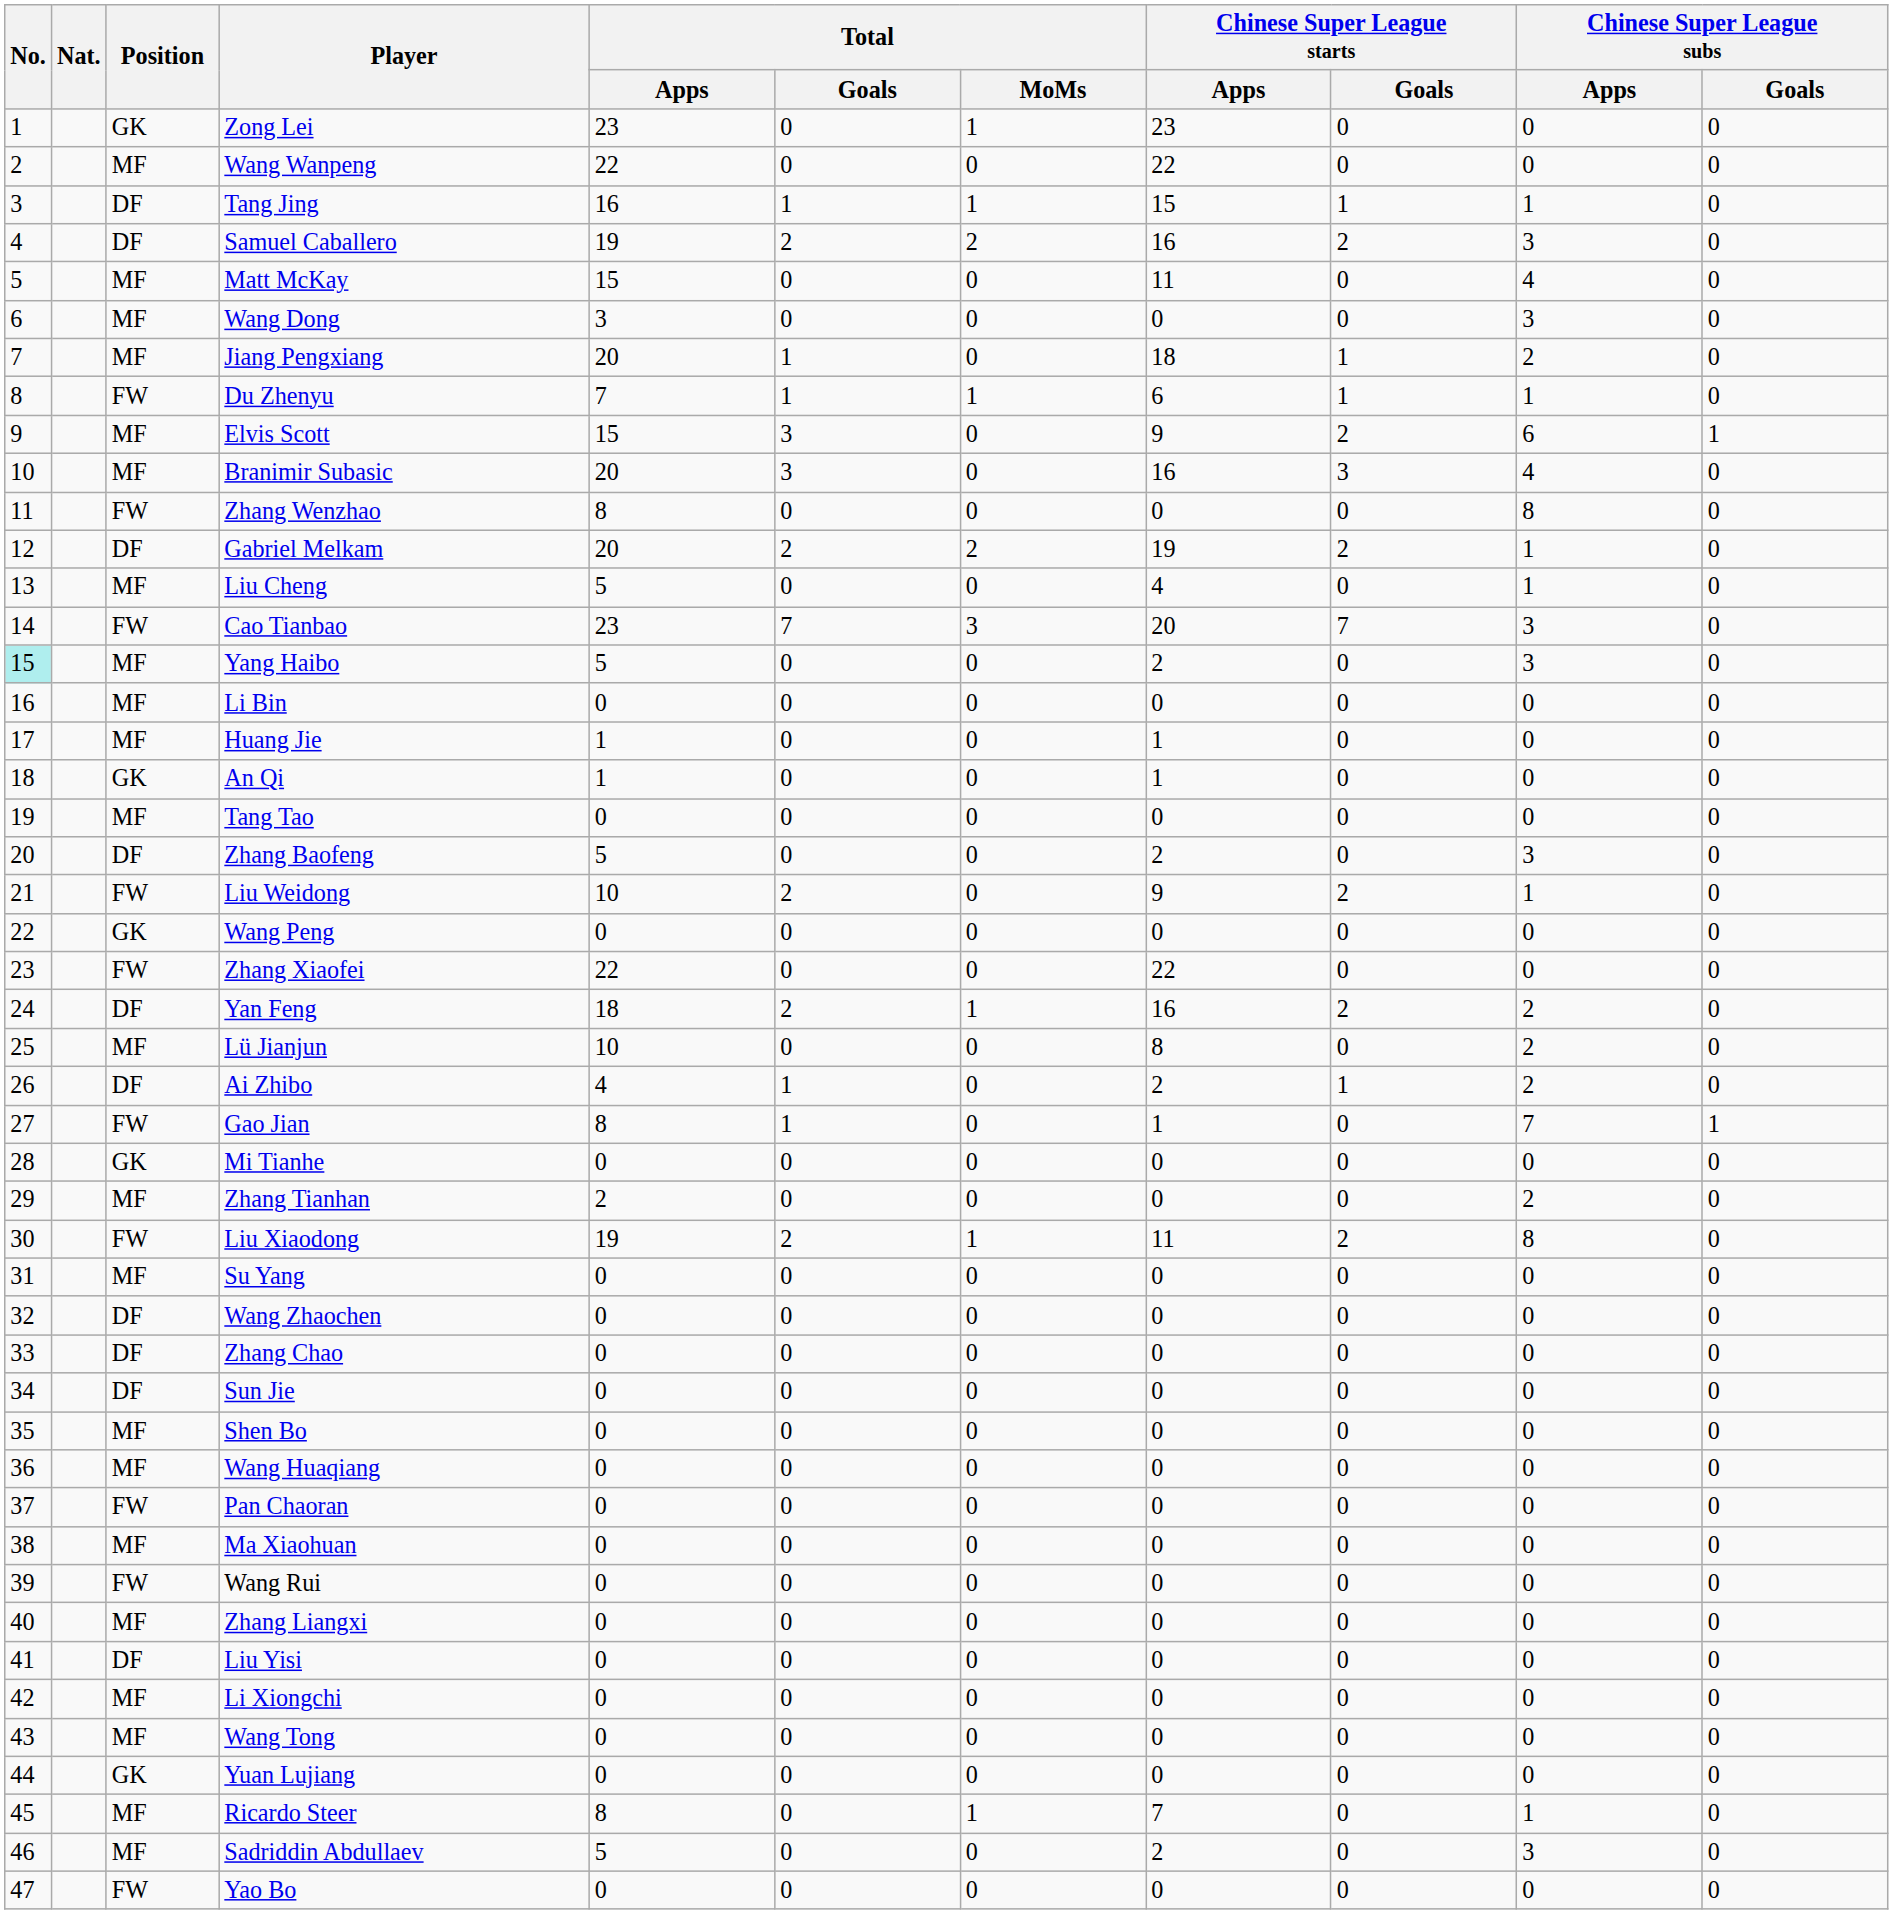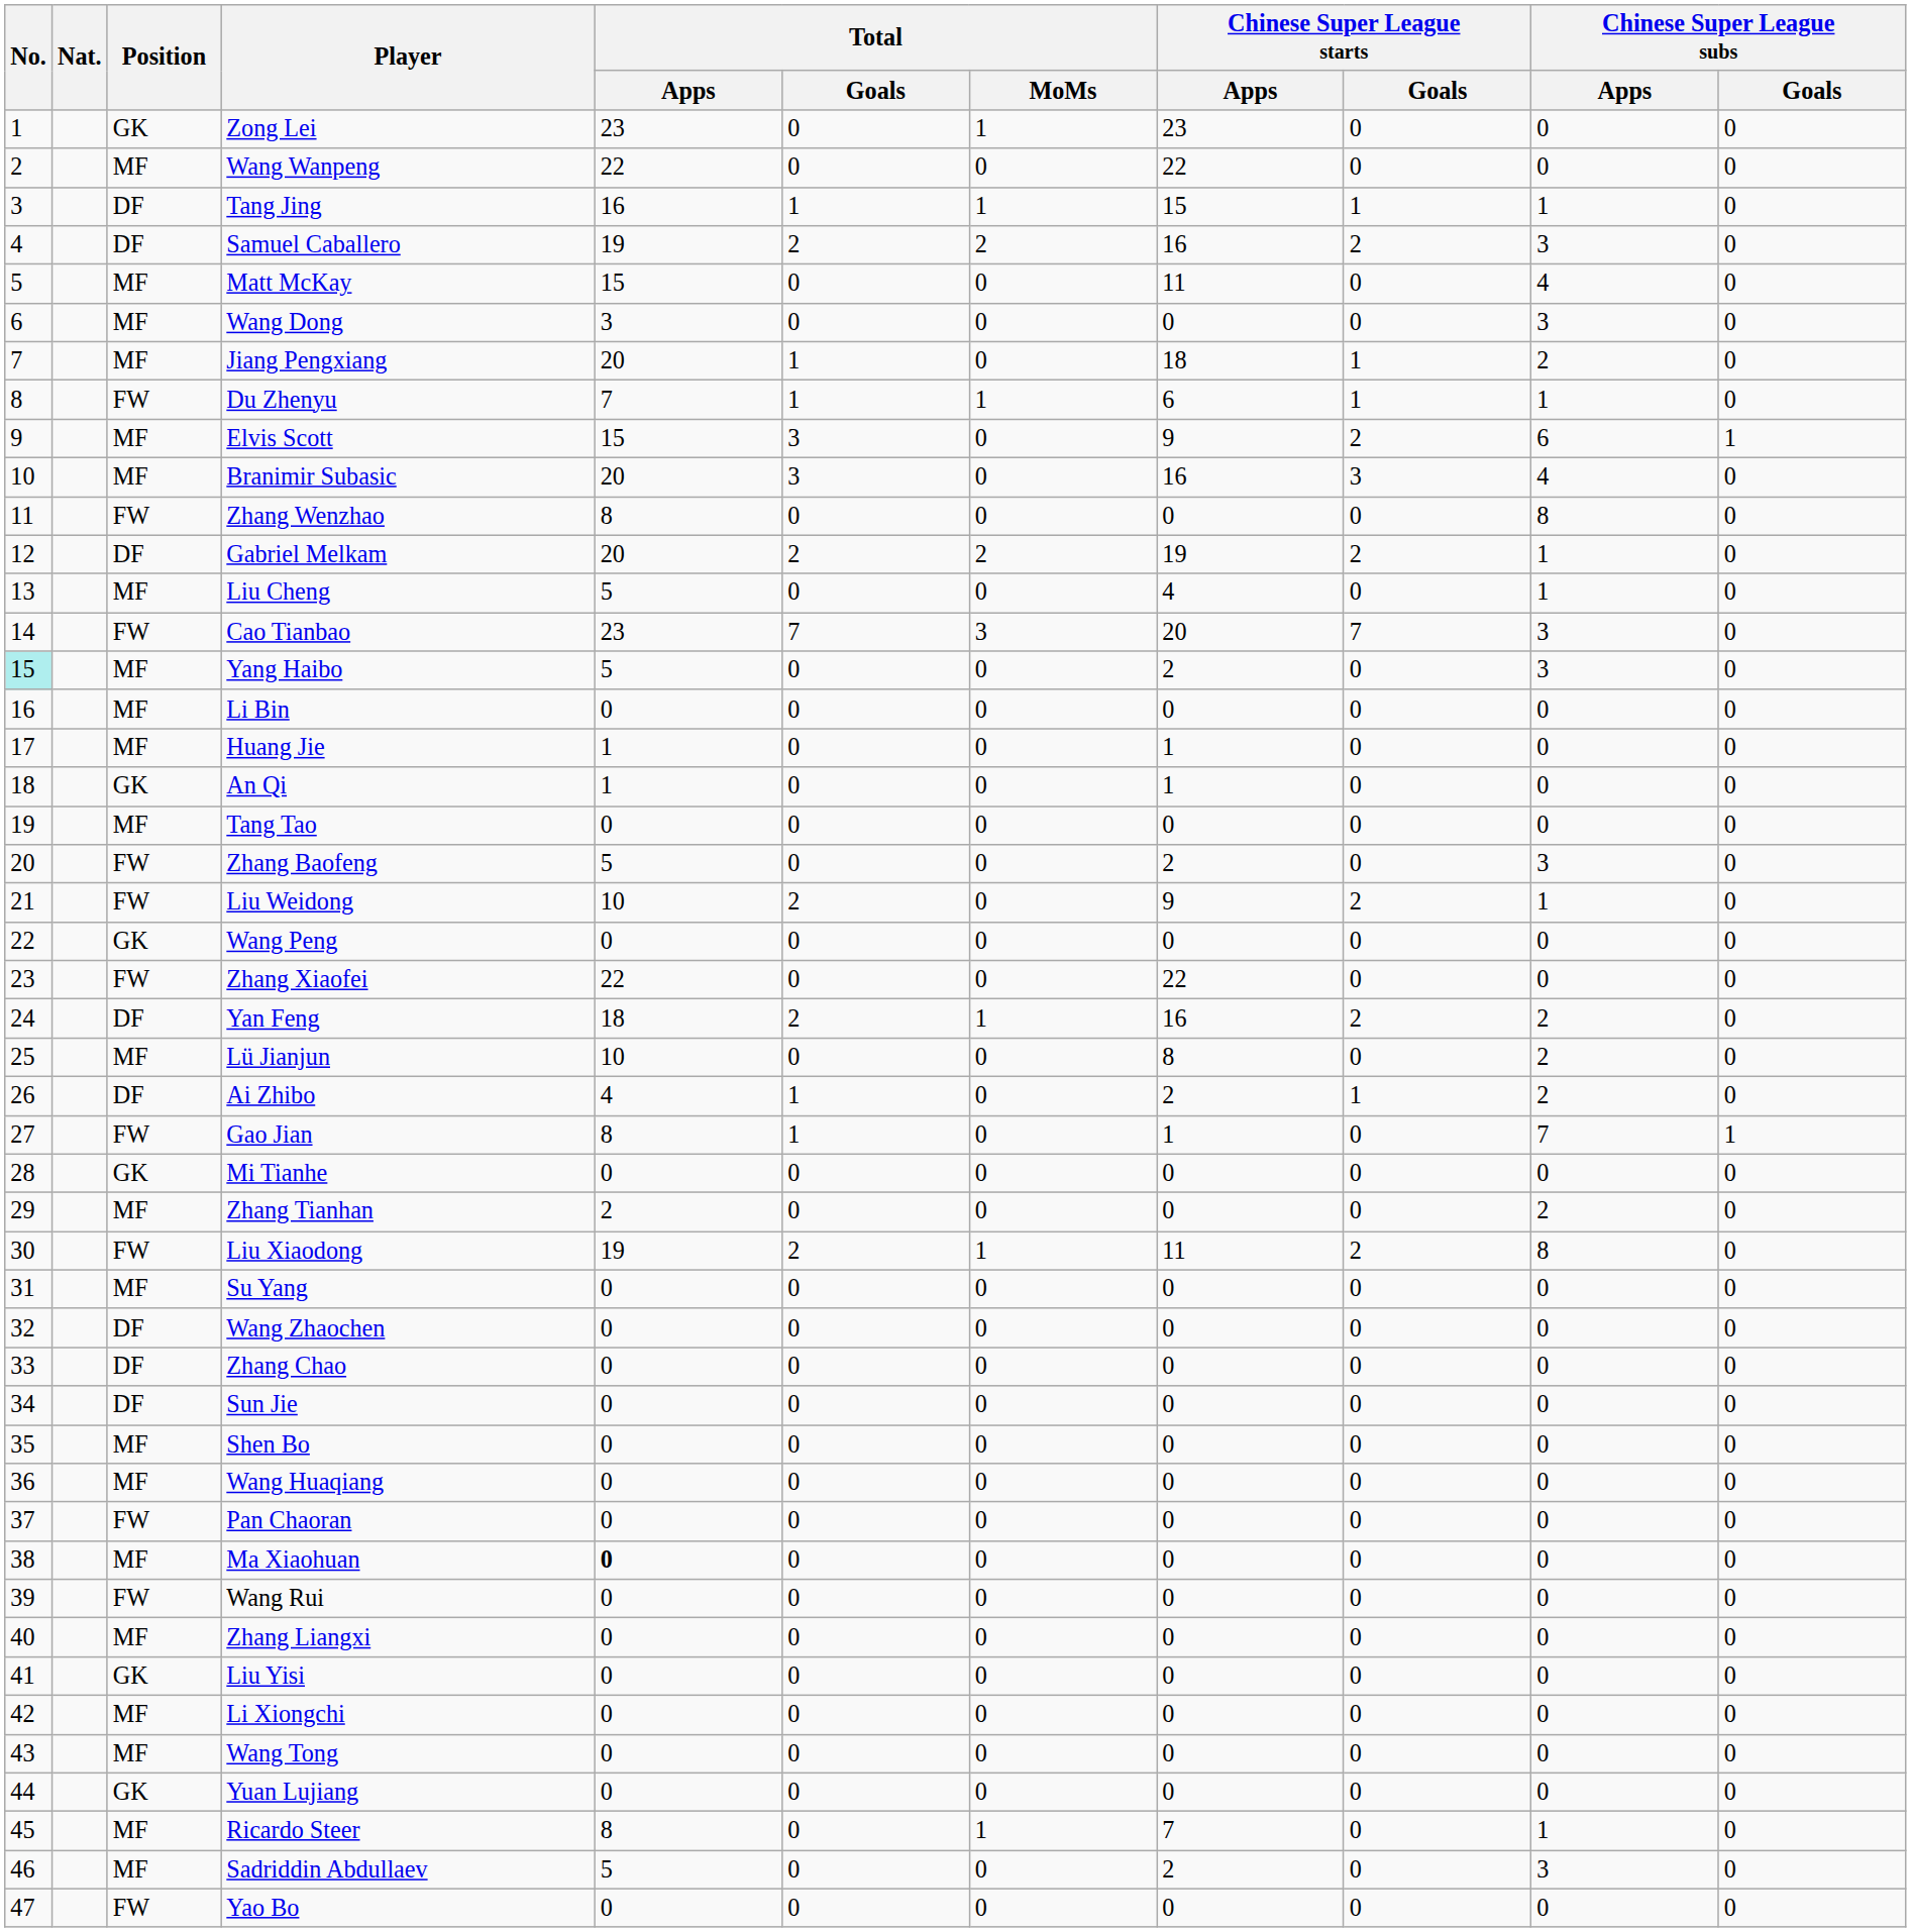Zhang Baofeng | Position: DF -> FW
Ma Xiaohuan | Total / Apps: normal -> bold
Liu Yisi | Position: DF -> GK
